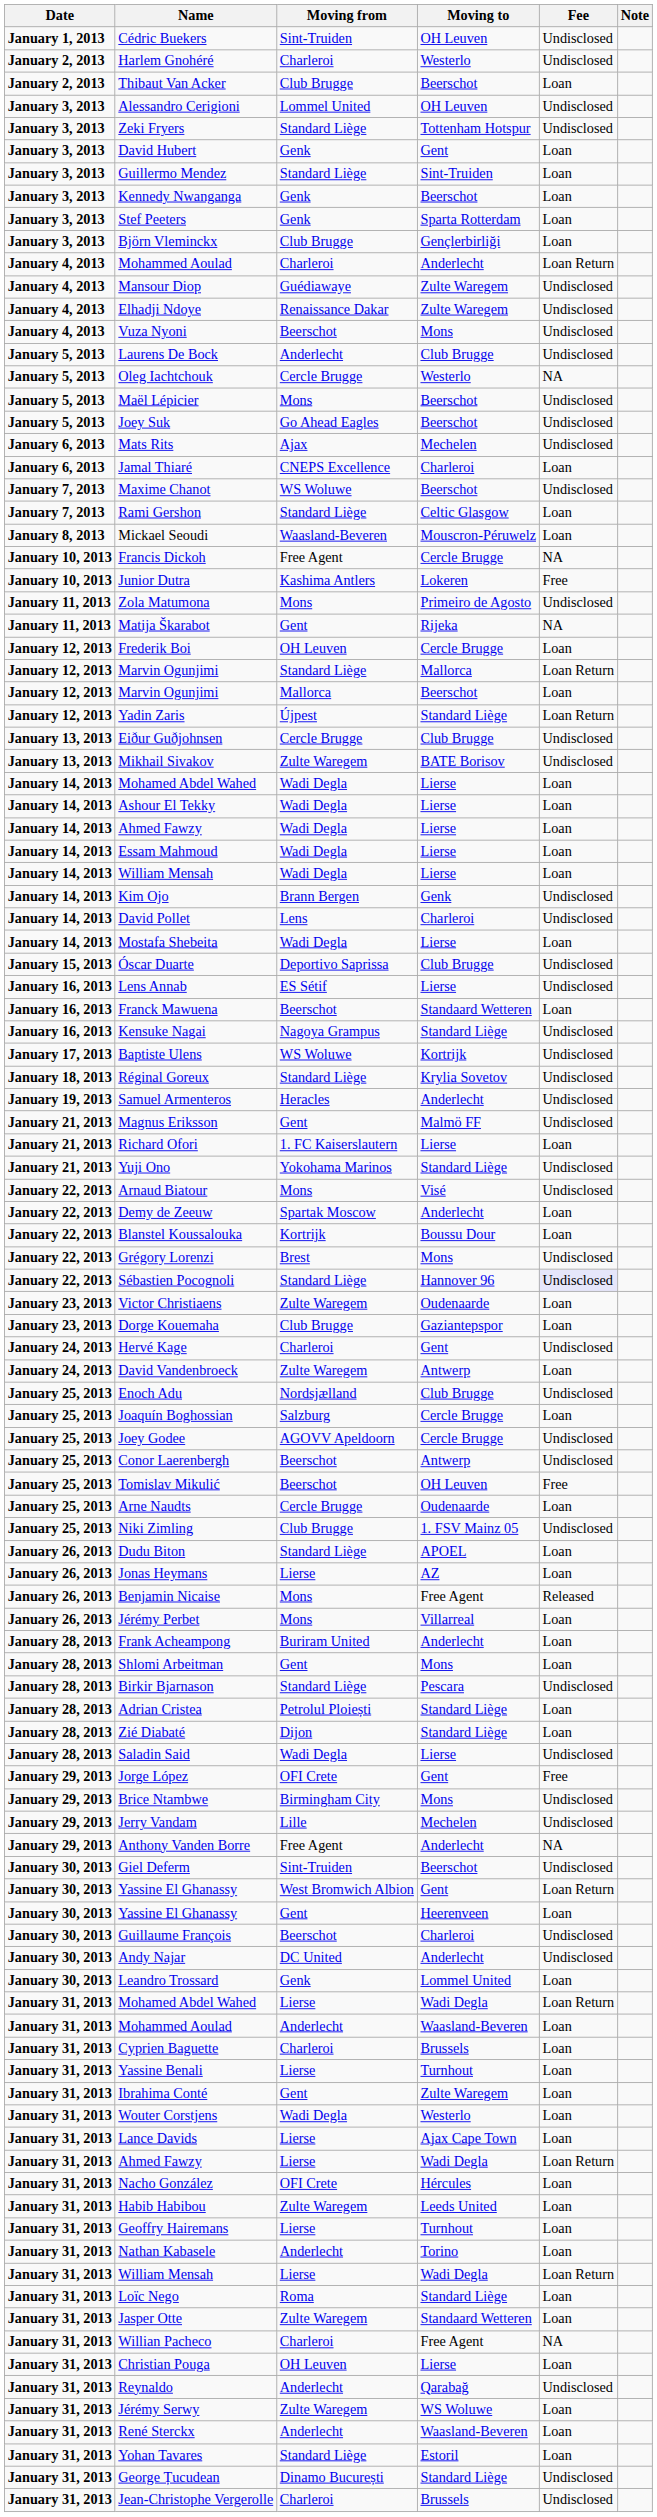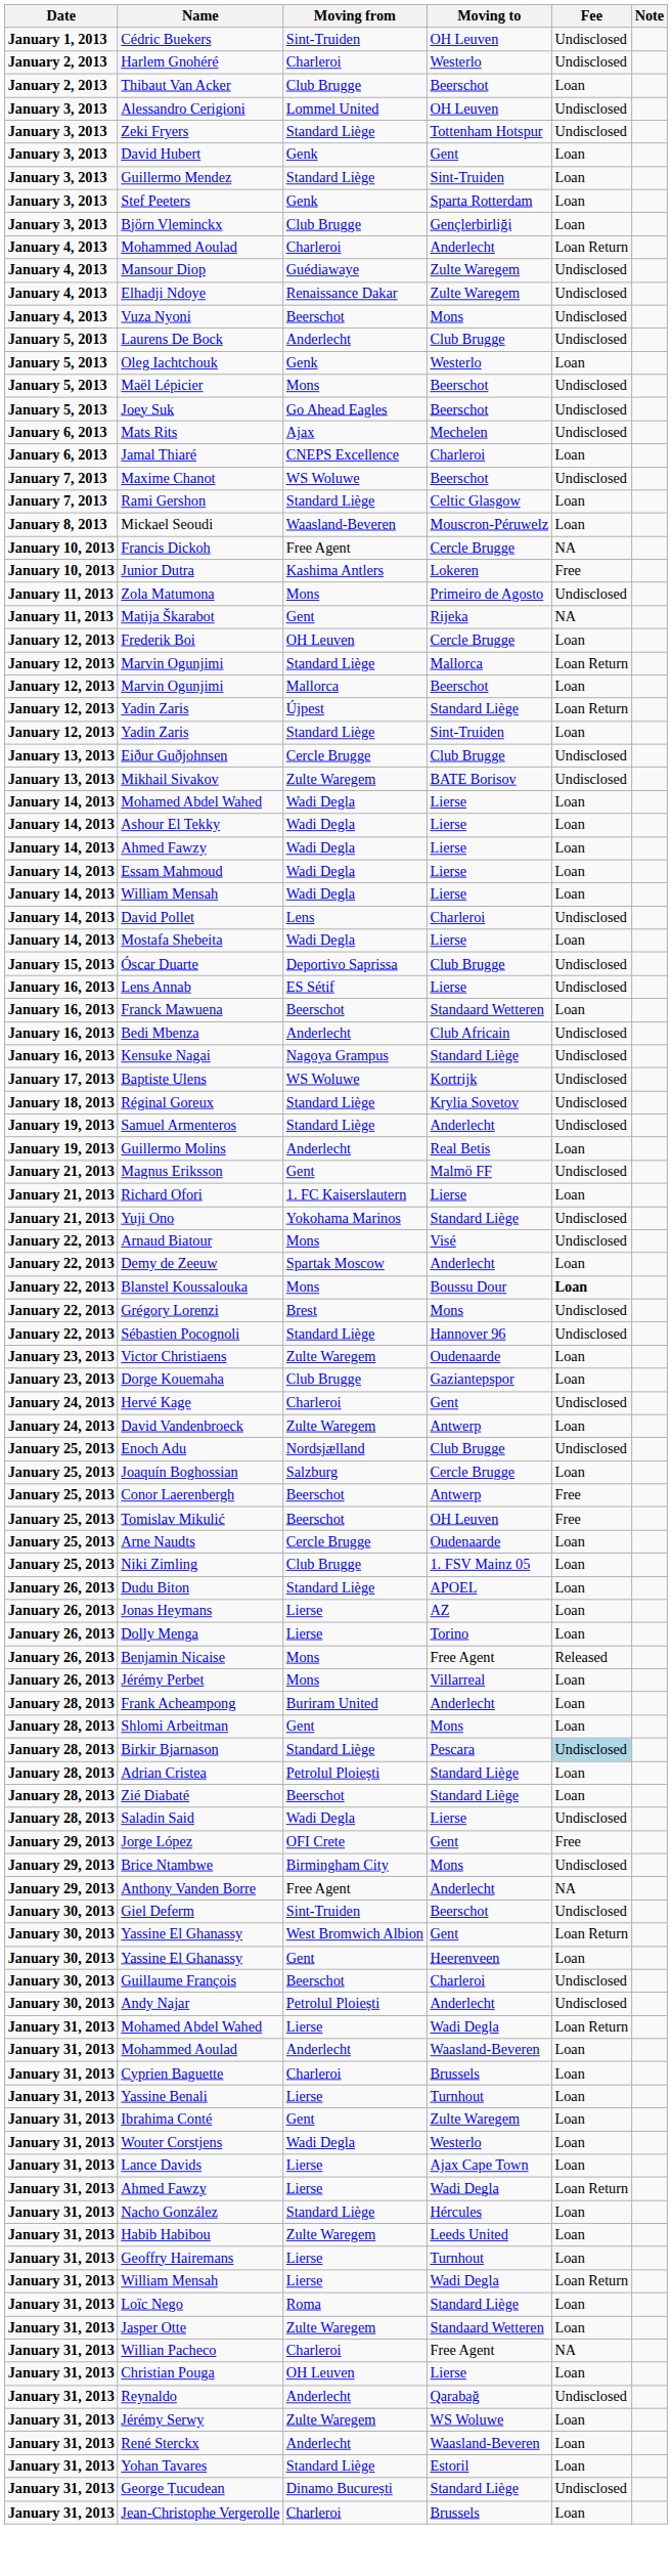- row: January 3, 2013 | Kennedy Nwanganga | Genk | Beerschot | Loan
Oleg Iachtchouk | Moving from: Cercle Brugge -> Genk
Oleg Iachtchouk | Fee: NA -> Loan
+ row: January 12, 2013 | Yadin Zaris | Standard Liège | Sint-Truiden | Loan
- row: January 14, 2013 | Kim Ojo | Brann Bergen | Genk | Undisclosed
+ row: January 16, 2013 | Bedi Mbenza | Anderlecht | Club Africain | Undisclosed
Samuel Armenteros | Moving from: Heracles -> Standard Liège
+ row: January 19, 2013 | Guillermo Molins | Anderlecht | Real Betis | Loan
Blanstel Koussalouka | Moving from: Kortrijk -> Mons
Blanstel Koussalouka | Fee: normal -> bold
Sébastien Pocognoli | Fee: lavender background -> no background
- row: January 25, 2013 | Joey Godee | AGOVV Apeldoorn | Cercle Brugge | Undisclosed
Conor Laerenbergh | Fee: Undisclosed -> Free
Niki Zimling | Fee: Undisclosed -> Loan
+ row: January 26, 2013 | Dolly Menga | Lierse | Torino | Loan
Birkir Bjarnason | Fee: no background -> lightblue background
Zié Diabaté | Moving from: Dijon -> Beerschot
- row: January 29, 2013 | Jerry Vandam | Lille | Mechelen | Undisclosed
Andy Najar | Moving from: DC United -> Petrolul Ploiești
- row: January 30, 2013 | Leandro Trossard | Genk | Lommel United | Loan
Nacho González | Moving from: OFI Crete -> Standard Liège
- row: January 31, 2013 | Nathan Kabasele | Anderlecht | Torino | Loan
Jean-Christophe Vergerolle | Fee: Undisclosed -> Loan
